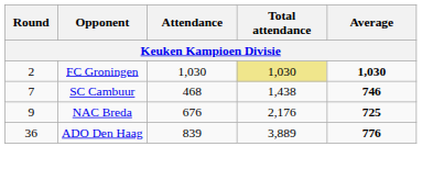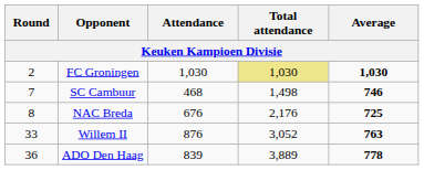SC Cambuur | Total attendance: 1,438 -> 1,498
NAC Breda | Round: 9 -> 8
+ row: 33 | Willem II | 876 | 3,052 | 763
ADO Den Haag | Average: 776 -> 778
